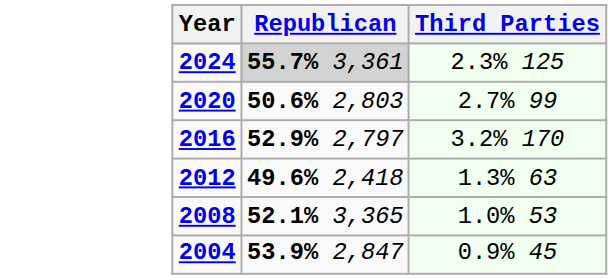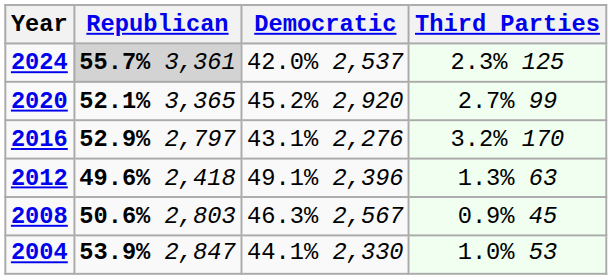+ column: Democratic | 42.0% 2,537 | 45.2% 2,920 | 43.1% 2,276 | 49.1% 2,396 | 46.3% 2,567 | 44.1% 2,330
2020 | Republican: 50.6% 2,803 -> 52.1% 3,365
2008 | Republican: 52.1% 3,365 -> 50.6% 2,803
2008 | Third Parties: 1.0% 53 -> 0.9% 45
2004 | Third Parties: 0.9% 45 -> 1.0% 53
